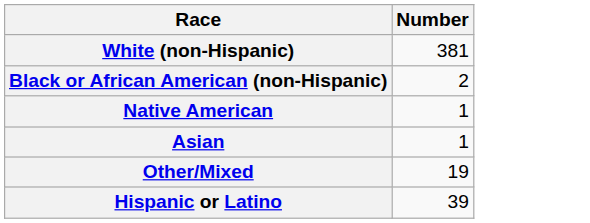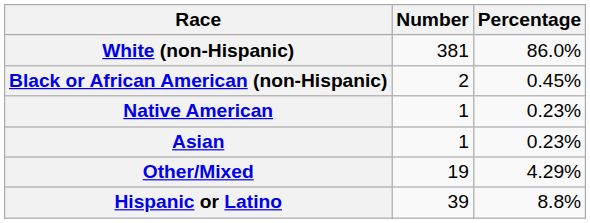+ column: Percentage | 86.0% | 0.45% | 0.23% | 0.23% | 4.29% | 8.8%
